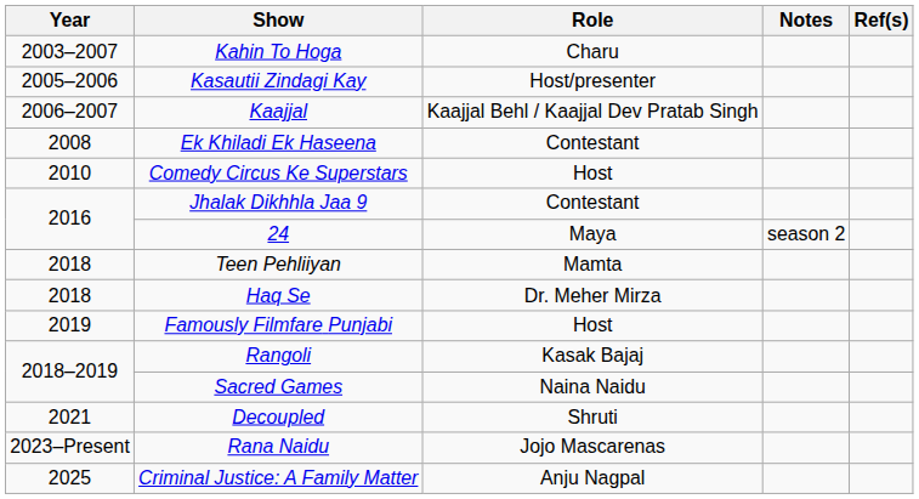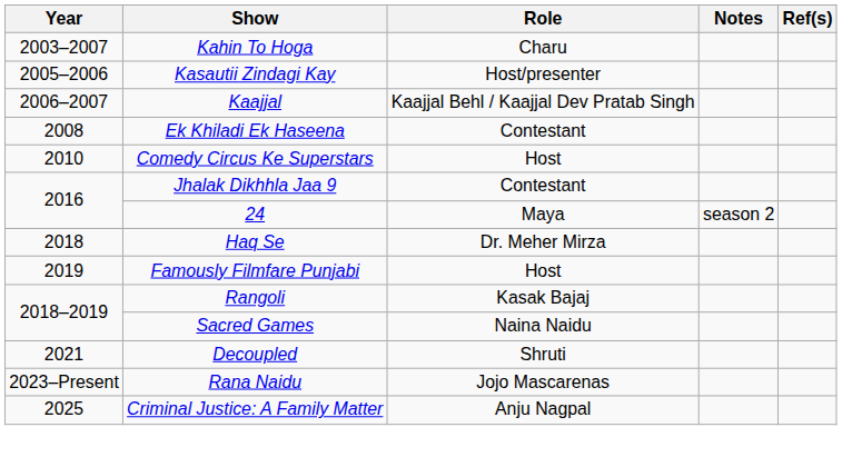- row: 2018 | Teen Pehliiyan | Mamta
